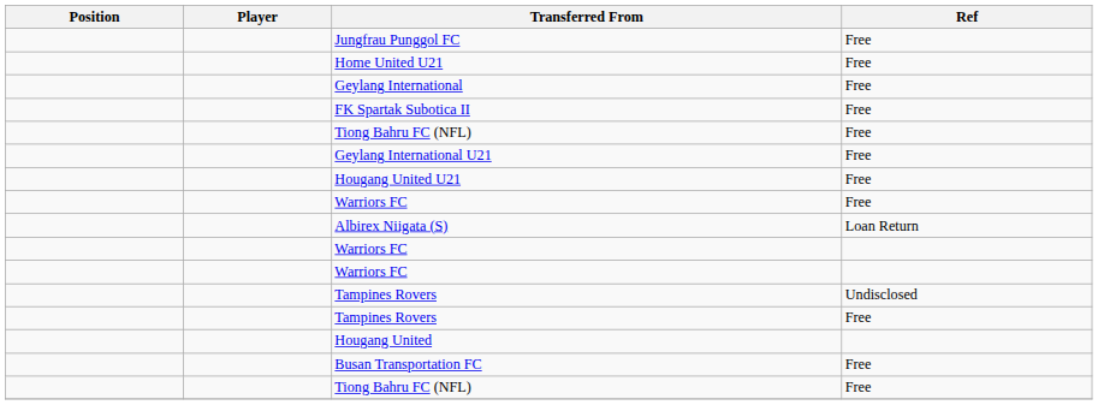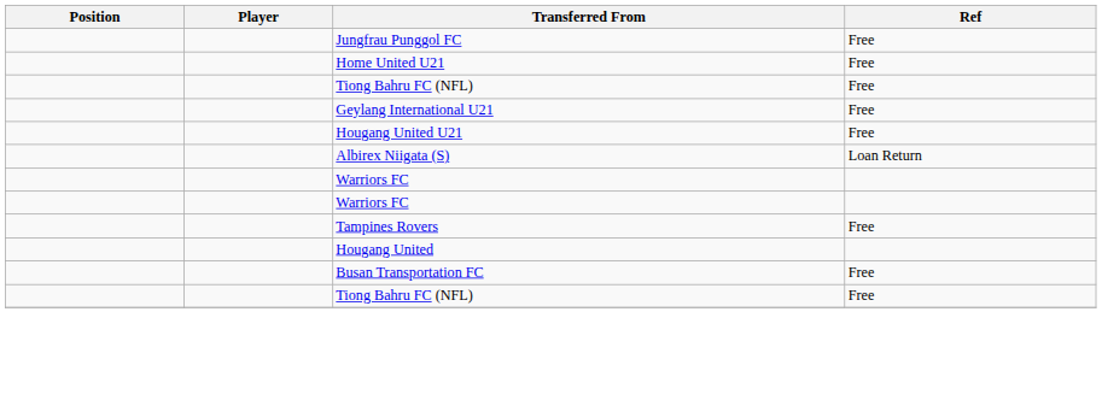- row: Geylang International | Free
- row: FK Spartak Subotica II | Free
- row: Warriors FC | Free
- row: Tampines Rovers | Undisclosed
